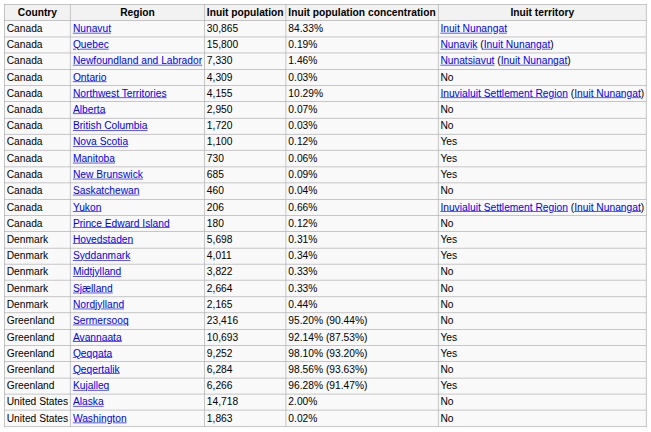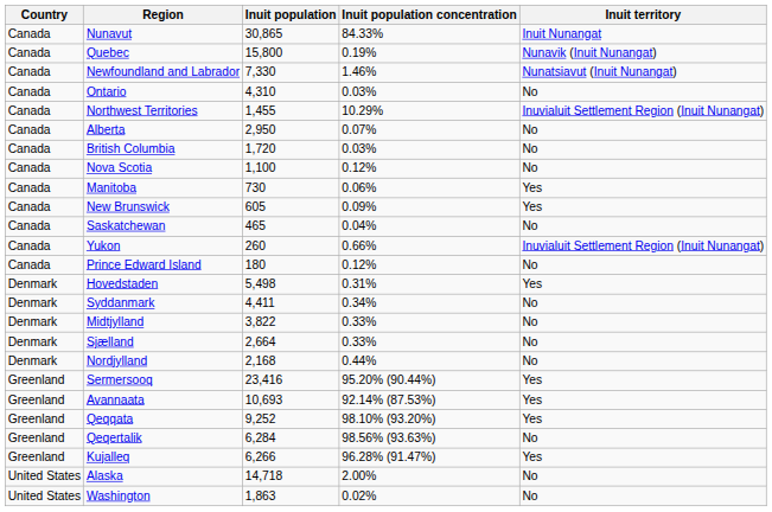Ontario | Inuit population: 4,309 -> 4,310
Northwest Territories | Inuit population: 4,155 -> 1,455
Nova Scotia | Inuit territory: Yes -> No
New Brunswick | Inuit population: 685 -> 605
Saskatchewan | Inuit population: 460 -> 465
Yukon | Inuit population: 206 -> 260
Hovedstaden | Inuit population: 5,698 -> 5,498
Syddanmark | Inuit population: 4,011 -> 4,411
Syddanmark | Inuit territory: Yes -> No
Nordjylland | Inuit population: 2,165 -> 2,168
Sermersooq | Inuit territory: No -> Yes
